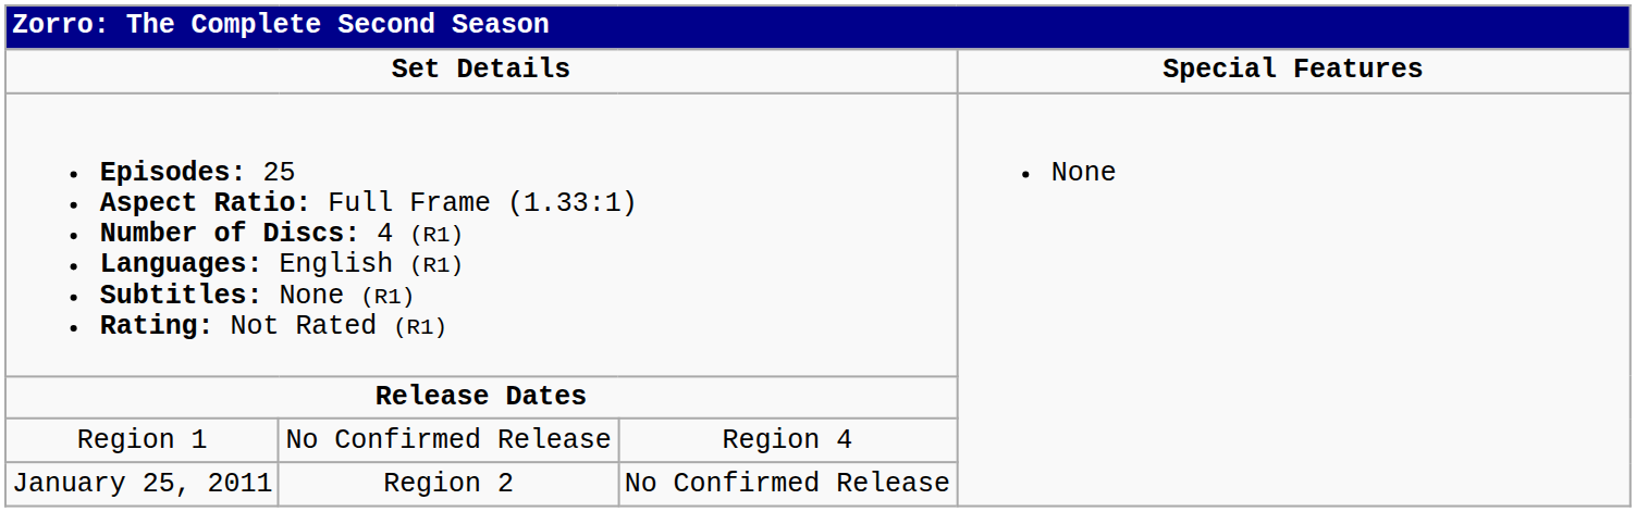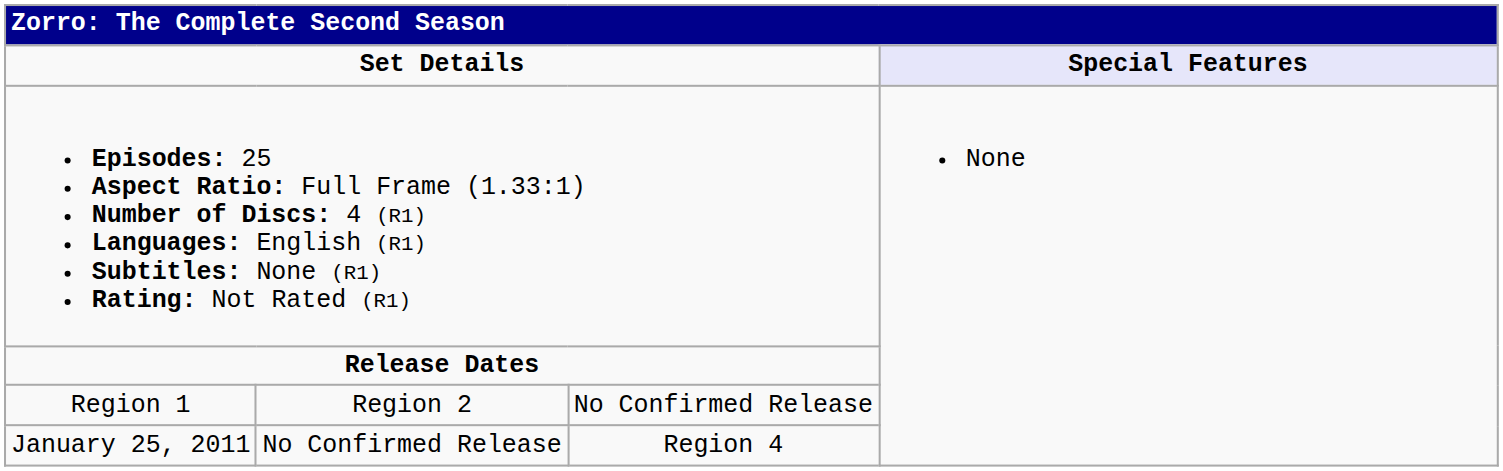Set Details | column 4: no background -> lavender background
Region 1 | column 2: No Confirmed Release -> Region 2
Region 1 | column 3: Region 4 -> No Confirmed Release
January 25, 2011 | column 2: Region 2 -> No Confirmed Release
January 25, 2011 | column 3: No Confirmed Release -> Region 4
